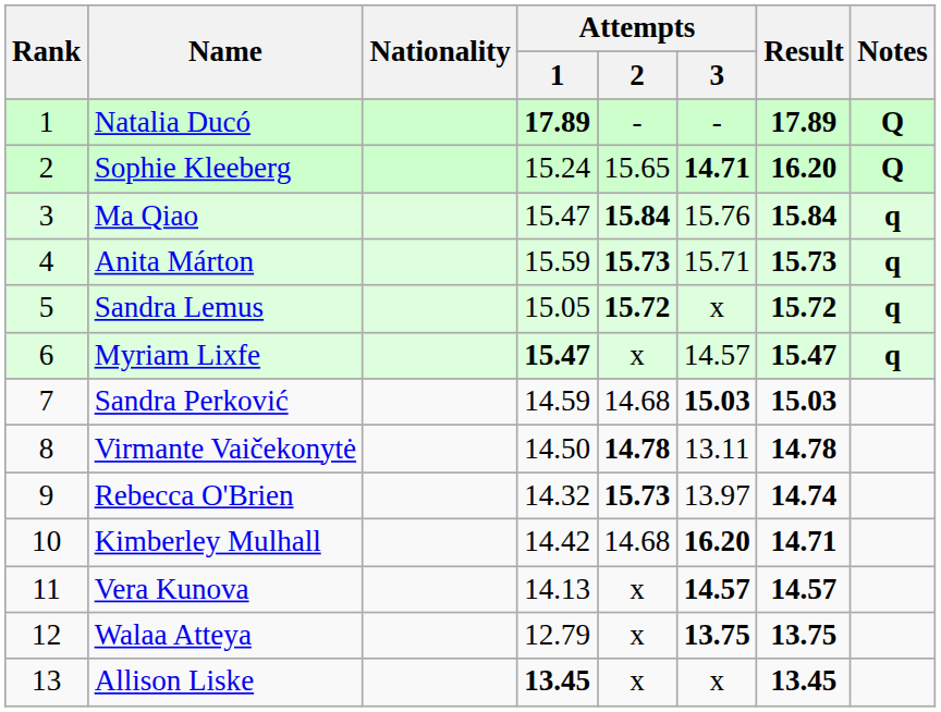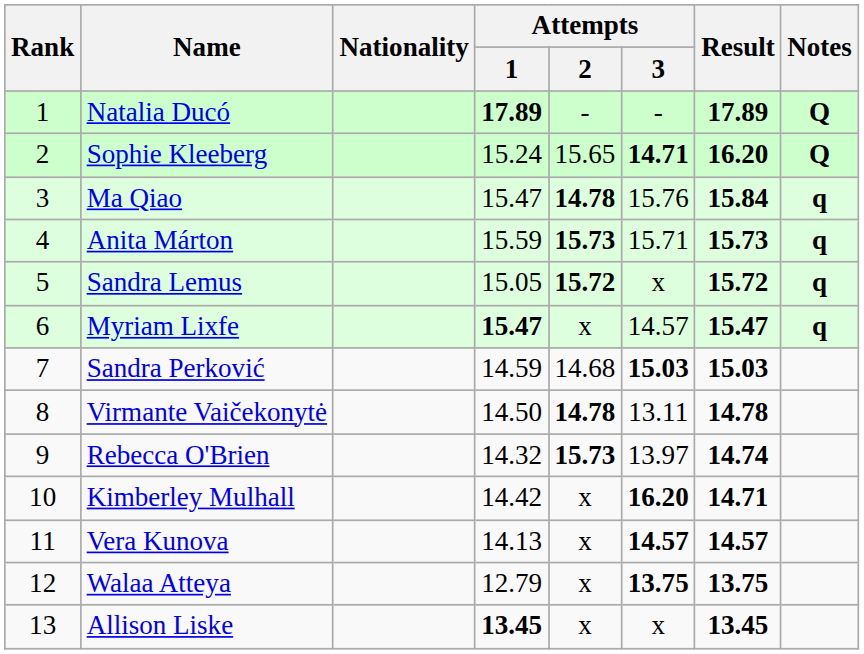Ma Qiao | Attempts / 2: 15.84 -> 14.78
Kimberley Mulhall | Attempts / 2: 14.68 -> x
